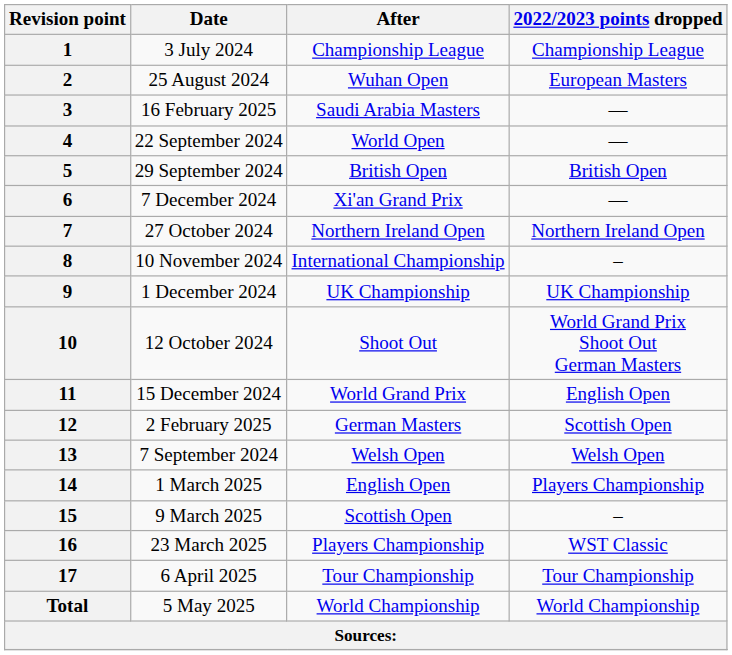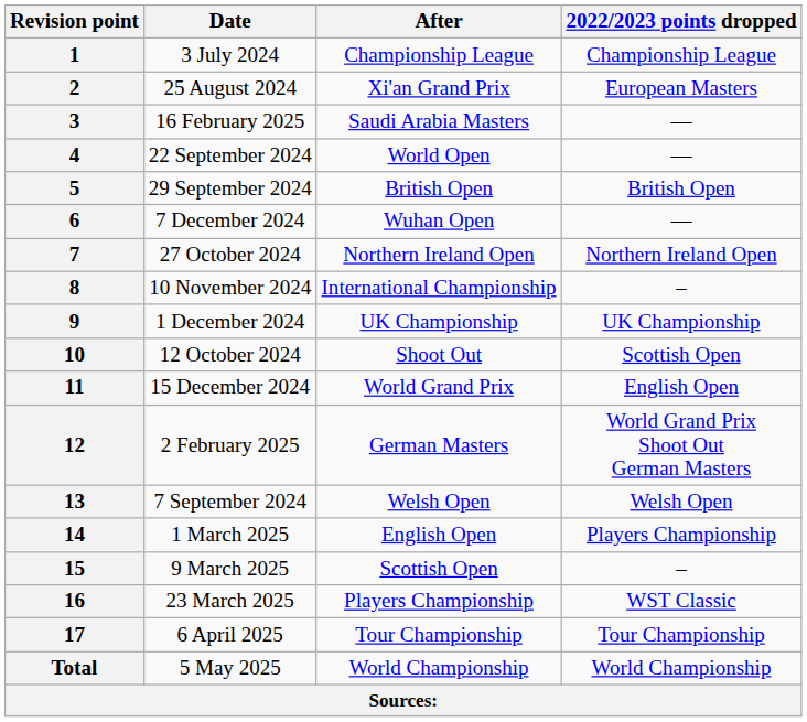2 | After: Wuhan Open -> Xi'an Grand Prix
6 | After: Xi'an Grand Prix -> Wuhan Open
10 | 2022/2023 points dropped: World Grand Prix Shoot Out German Masters -> Scottish Open
12 | 2022/2023 points dropped: Scottish Open -> World Grand Prix Shoot Out German Masters
